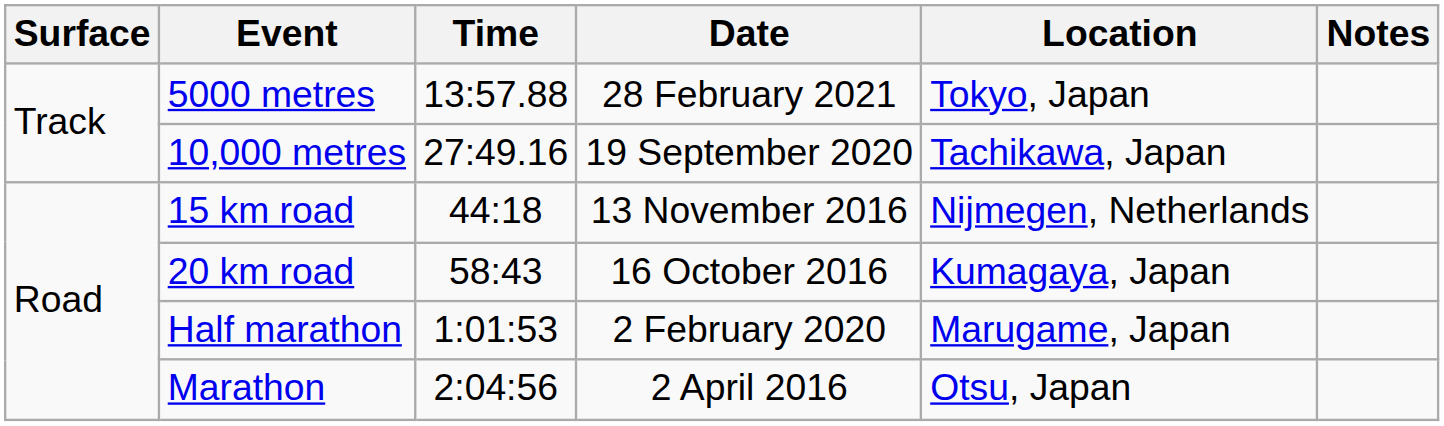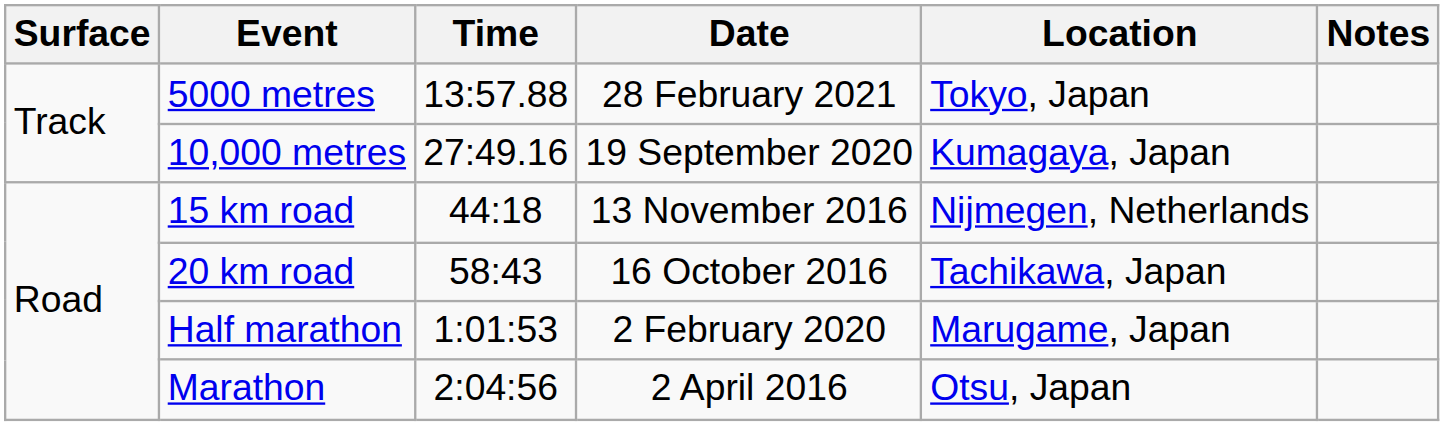10,000 metres | Location: Tachikawa, Japan -> Kumagaya, Japan
20 km road | Location: Kumagaya, Japan -> Tachikawa, Japan
